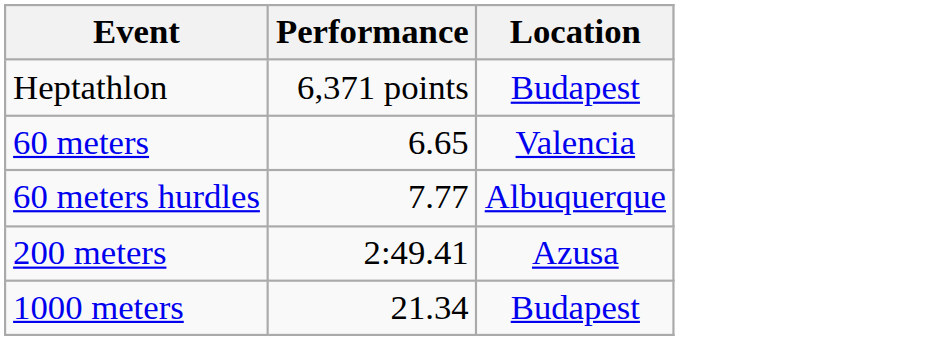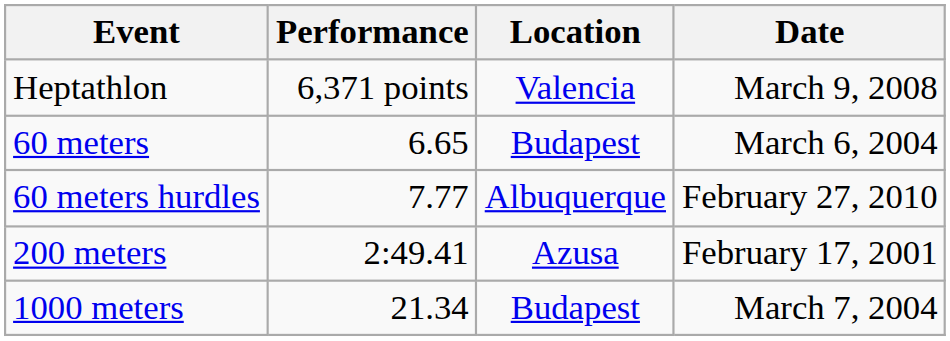+ column: Date | March 9, 2008 | March 6, 2004 | February 27, 2010 | February 17, 2001 | March 7, 2004
Heptathlon | Location: Budapest -> Valencia
60 meters | Location: Valencia -> Budapest
